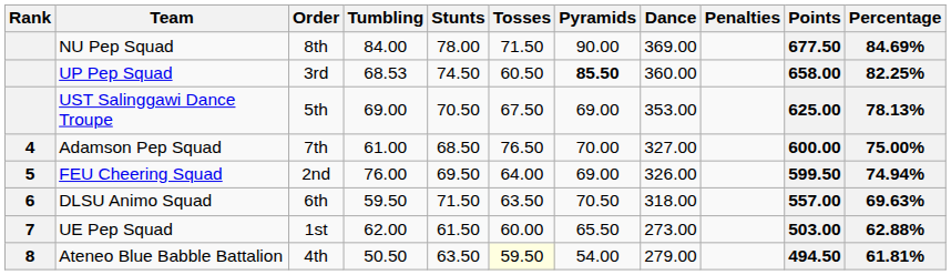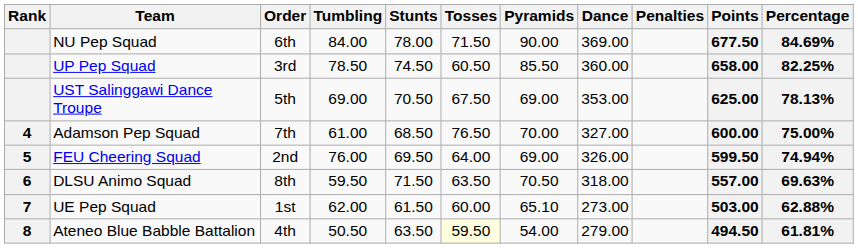NU Pep Squad | Order: 8th -> 6th
UP Pep Squad | Tumbling: 68.53 -> 78.50
UP Pep Squad | Pyramids: bold -> normal
DLSU Animo Squad | Order: 6th -> 8th
UE Pep Squad | Pyramids: 65.50 -> 65.10
